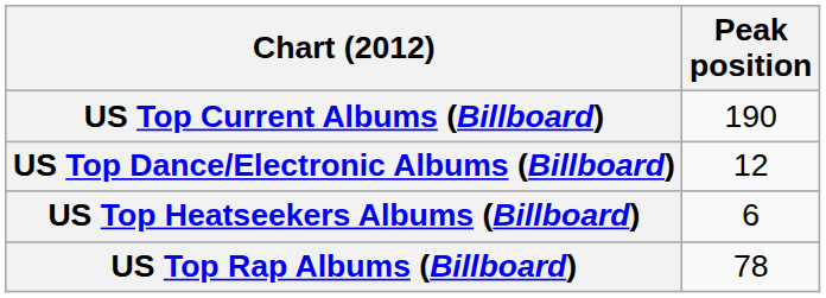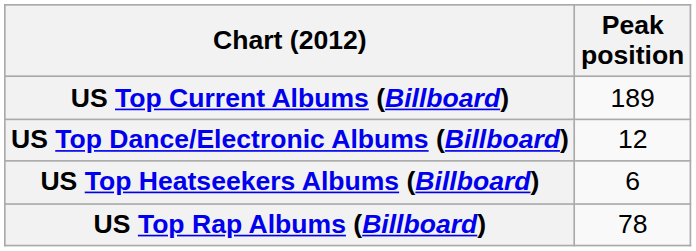US Top Current Albums (Billboard) | Peak position: 190 -> 189
